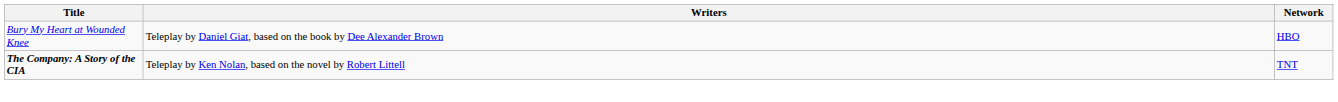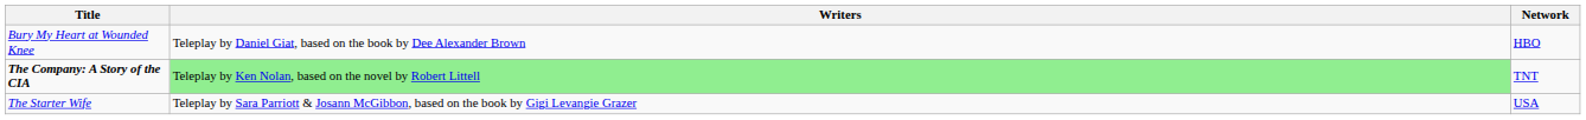The Company: A Story of the CIA | Writers: no background -> lightgreen background
+ row: The Starter Wife | Teleplay by Sara Parriott & Josann McGibbon, based on the book by Gigi Levangie Grazer | USA
